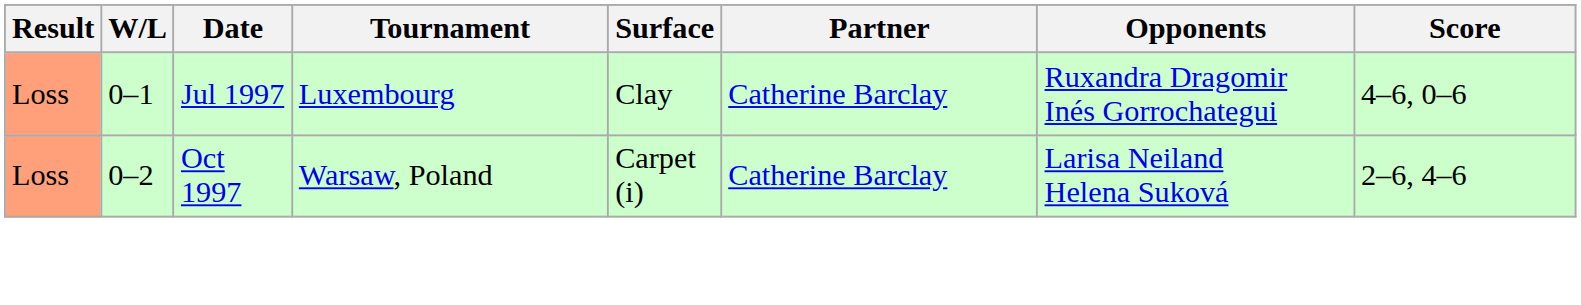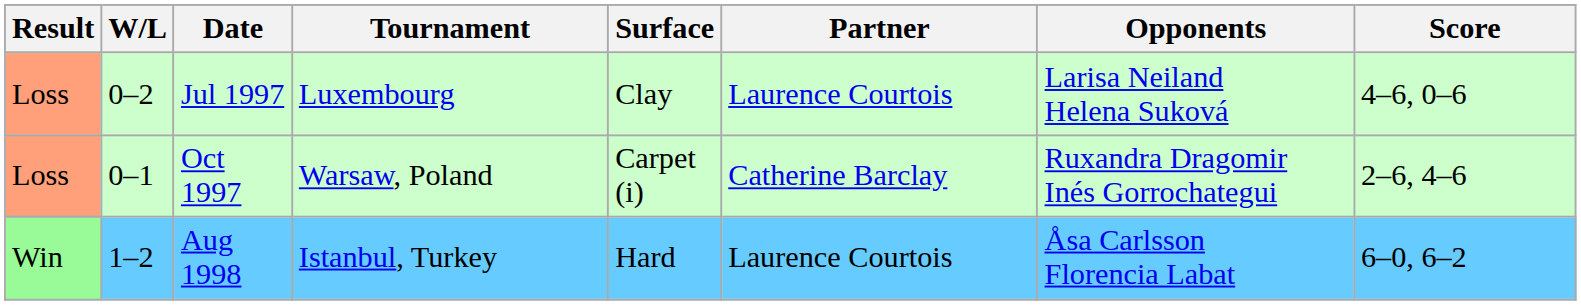Jul 1997 | W/L: 0–1 -> 0–2
Jul 1997 | Partner: Catherine Barclay -> Laurence Courtois
Jul 1997 | Opponents: Ruxandra Dragomir Inés Gorrochategui -> Larisa Neiland Helena Suková
Oct 1997 | W/L: 0–2 -> 0–1
Oct 1997 | Opponents: Larisa Neiland Helena Suková -> Ruxandra Dragomir Inés Gorrochategui
+ row: Win | 1–2 | Aug 1998 | Istanbul, Turkey | Hard | Laurence Courtois | Åsa Carlsson Florencia Labat | 6–0, 6–2
